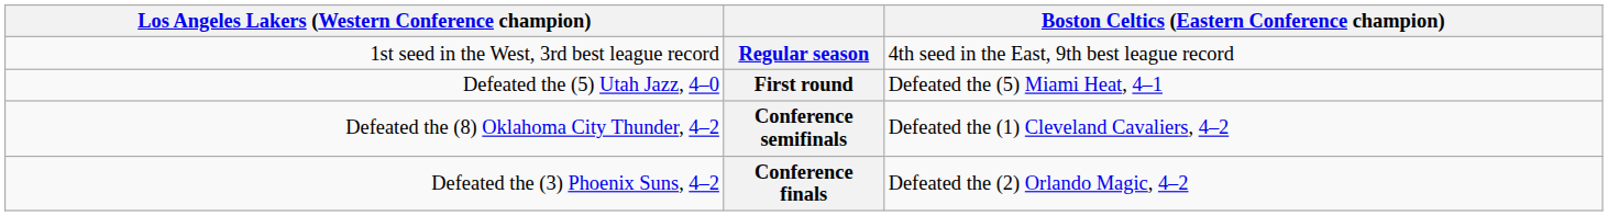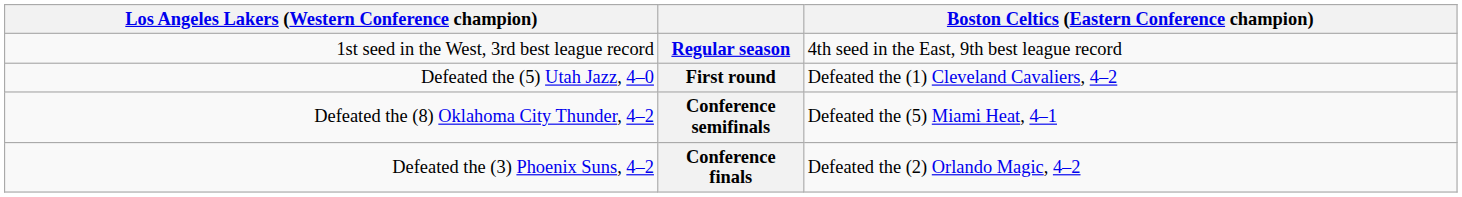First round | column 4: Defeated the (5) Miami Heat, 4–1 -> Defeated the (1) Cleveland Cavaliers, 4–2
Conference semifinals | column 4: Defeated the (1) Cleveland Cavaliers, 4–2 -> Defeated the (5) Miami Heat, 4–1
